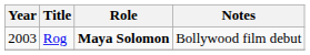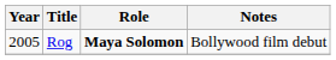Rog | Year: 2003 -> 2005
